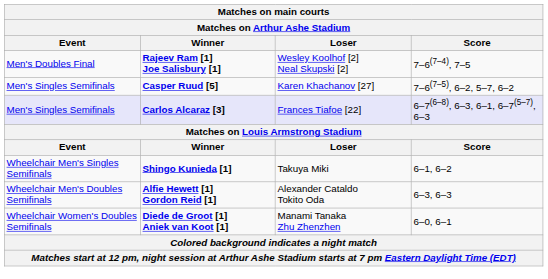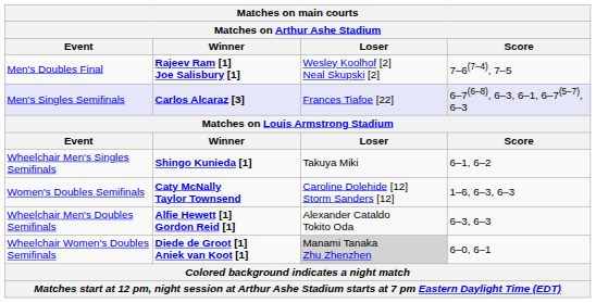- row: Men's Singles Semifinals | Casper Ruud [5] | Karen Khachanov [27] | 7–6(7–5), 6–2, 5–7, 6–2
+ row: Women's Doubles Semifinals | Caty McNally Taylor Townsend | Caroline Dolehide [12] Storm Sanders [12] | 1–6, 6–3, 6–3
Diede de Groot [1] Aniek van Koot [1] | Loser: no background -> lightgrey background
